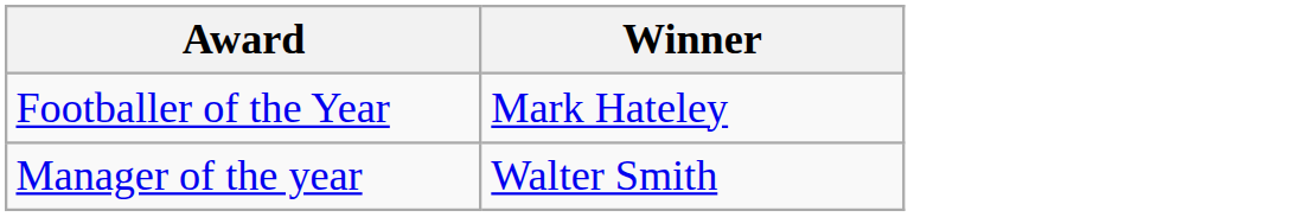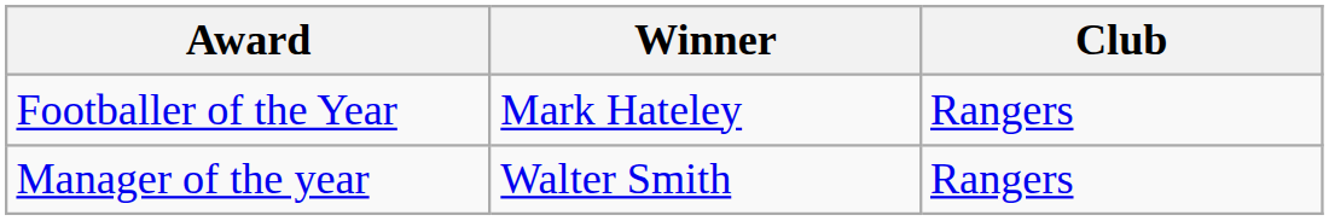+ column: Club | Rangers | Rangers
